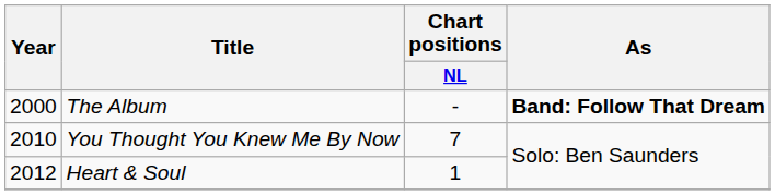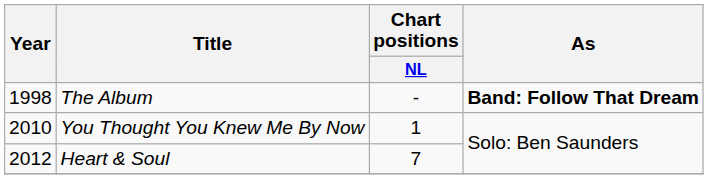The Album | Year: 2000 -> 1998
You Thought You Knew Me By Now | Chart positions / NL: 7 -> 1
Heart & Soul | Chart positions / NL: 1 -> 7
